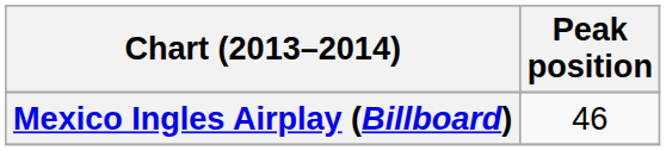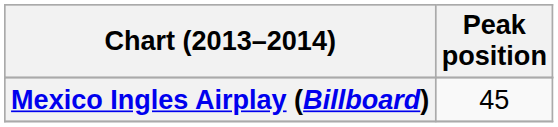Mexico Ingles Airplay (Billboard) | Peak position: 46 -> 45
